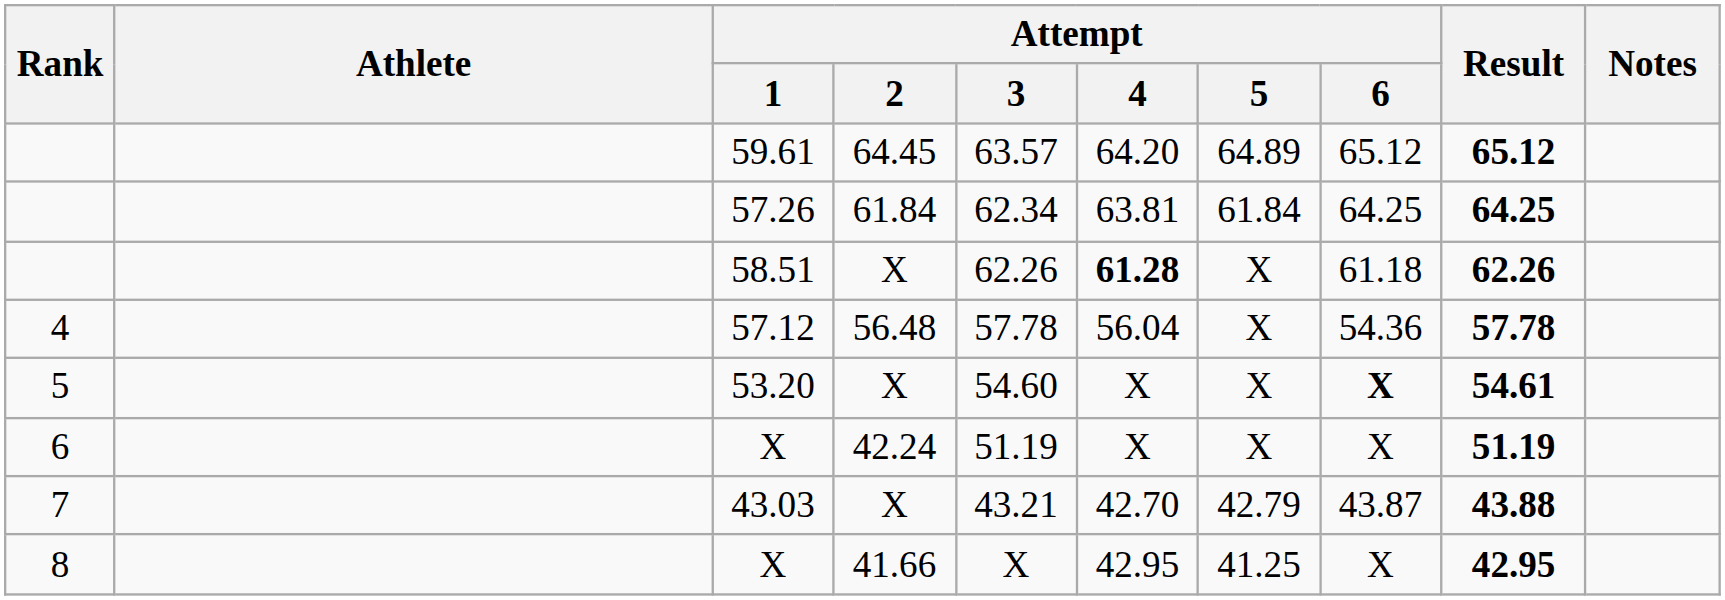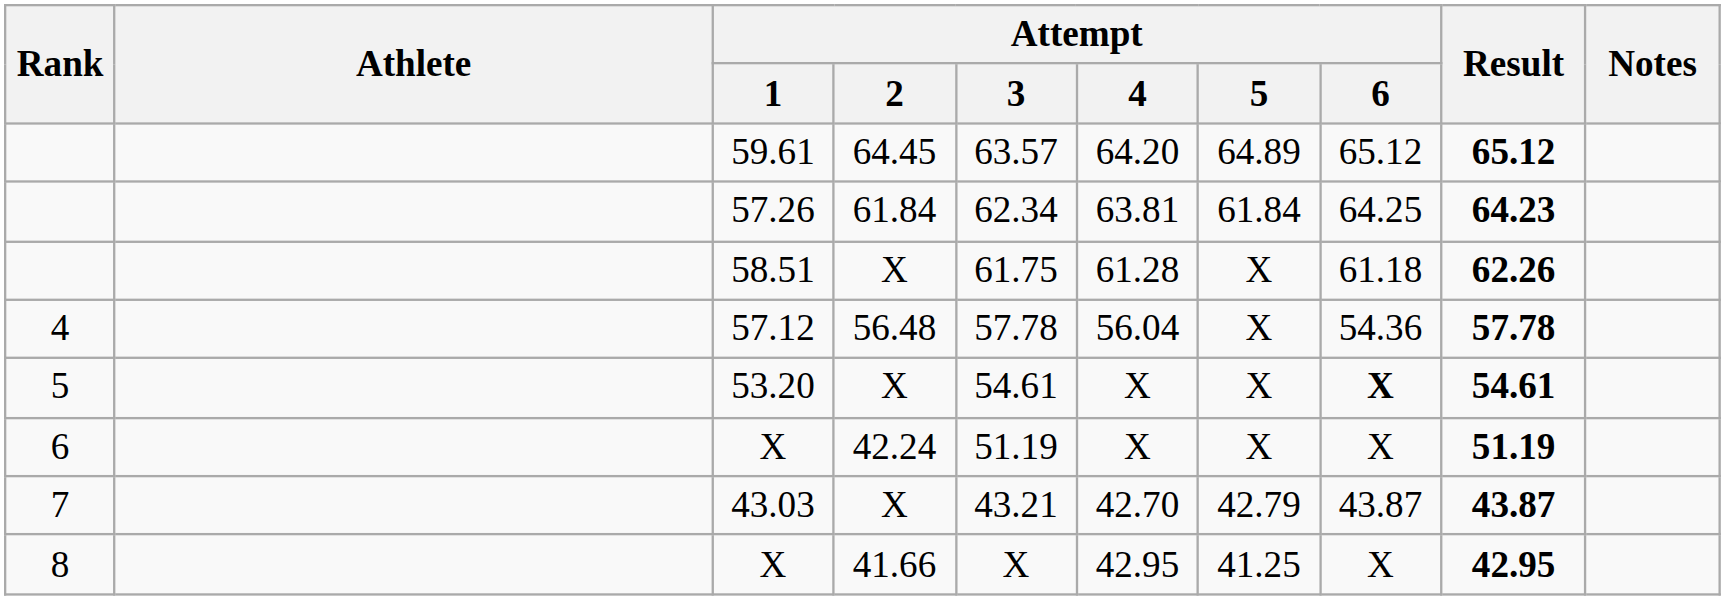57.26 | Result: 64.25 -> 64.23
58.51 | Attempt / 3: 62.26 -> 61.75
58.51 | Attempt / 4: bold -> normal
53.20 | Attempt / 3: 54.60 -> 54.61
43.03 | Result: 43.88 -> 43.87
